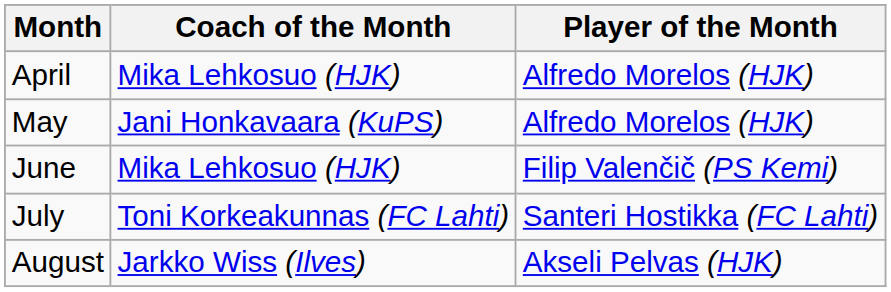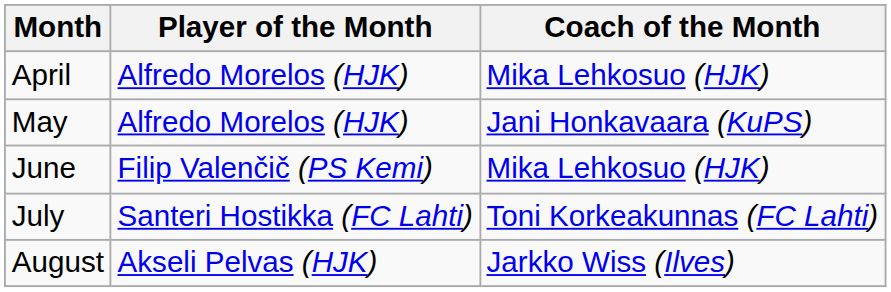columns swapped: Coach of the Month <-> Player of the Month
